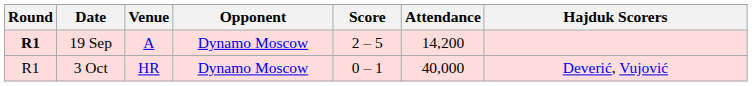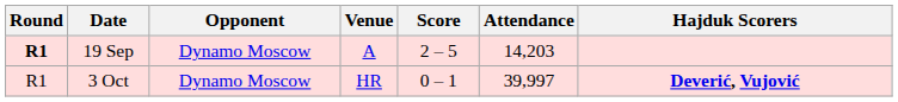columns swapped: Venue <-> Opponent
19 Sep | Attendance: 14,200 -> 14,203
3 Oct | Attendance: 40,000 -> 39,997
3 Oct | Hajduk Scorers: normal -> bold
